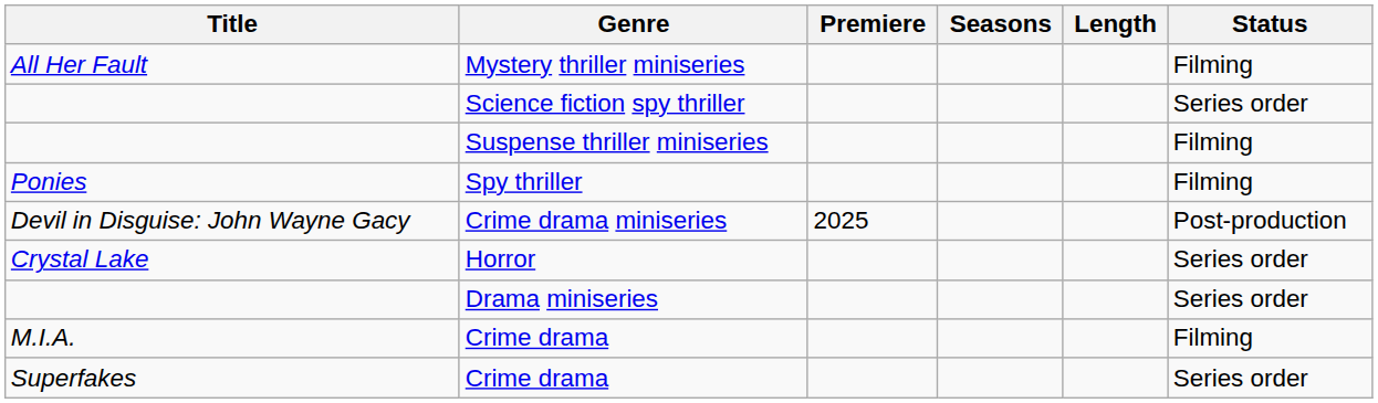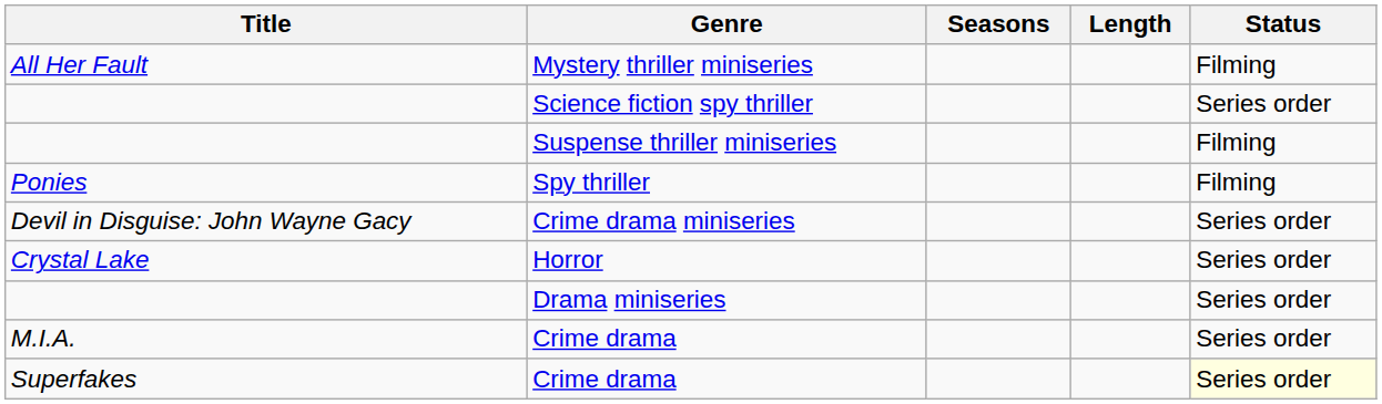- column: Premiere | 2025
Crime drama miniseries | Status: Post-production -> Series order
M.I.A. / Crime drama | Status: Filming -> Series order
Superfakes / Crime drama | Status: no background -> lightyellow background
